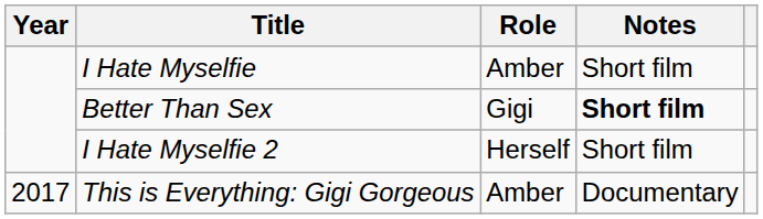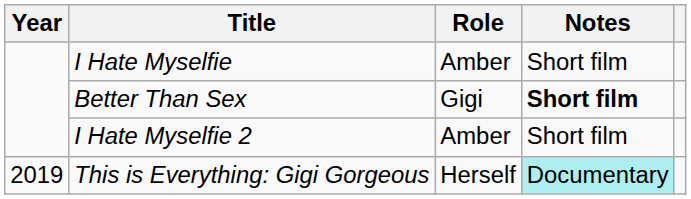I Hate Myselfie 2 | Role: Herself -> Amber
This is Everything: Gigi Gorgeous | Year: 2017 -> 2019
This is Everything: Gigi Gorgeous | Role: Amber -> Herself
This is Everything: Gigi Gorgeous | Notes: no background -> paleturquoise background
